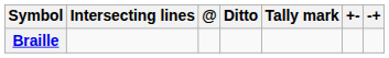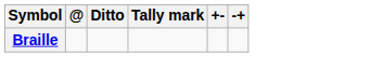- column: Intersecting lines
